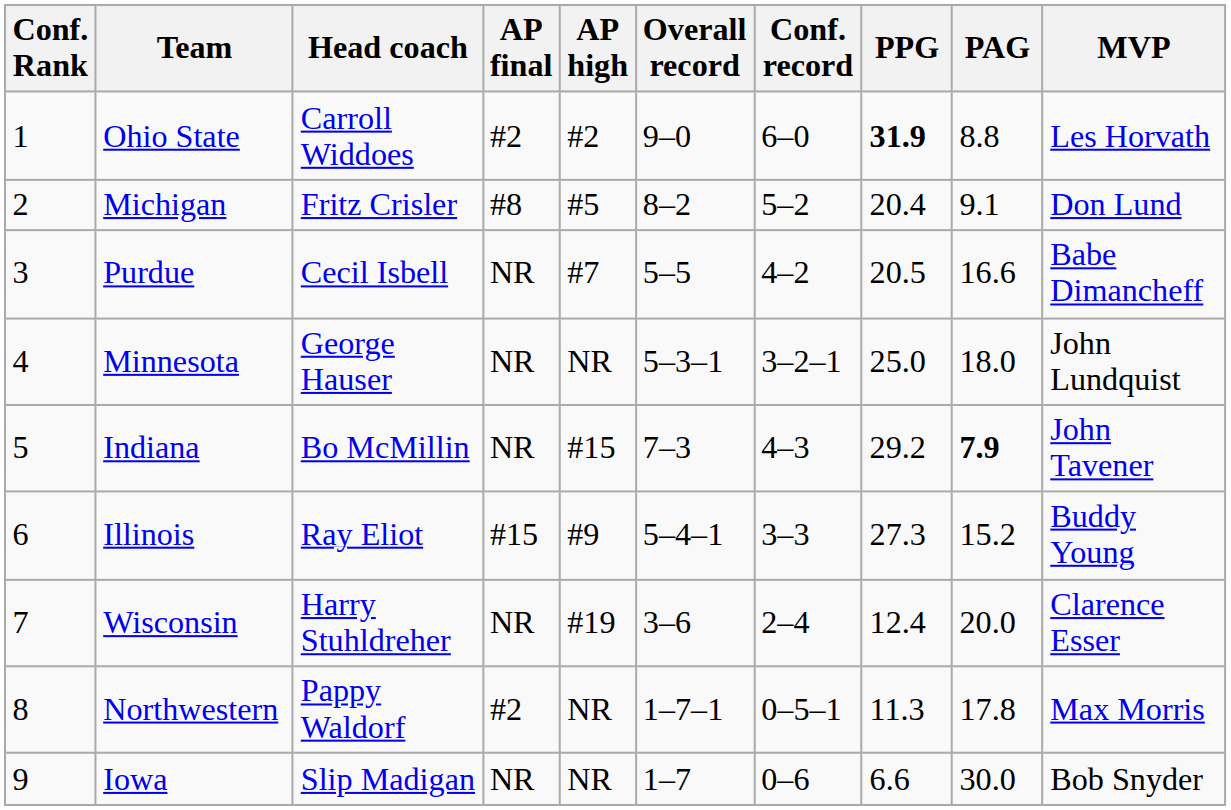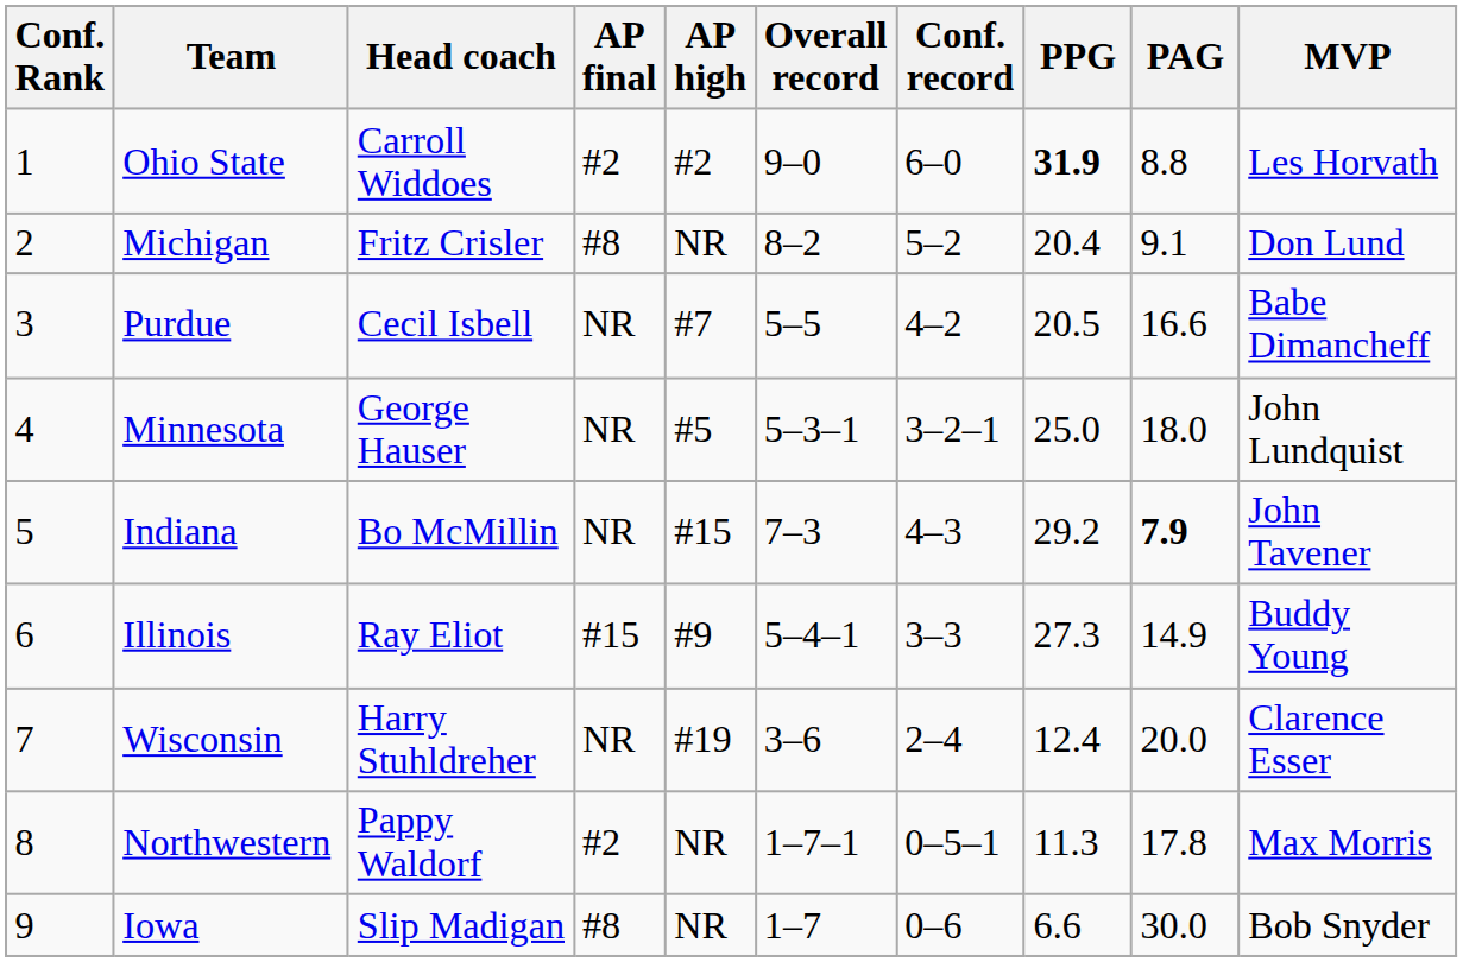Michigan | AP high: #5 -> NR
Minnesota | AP high: NR -> #5
Illinois | PAG: 15.2 -> 14.9
Iowa | AP final: NR -> #8
